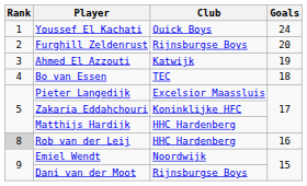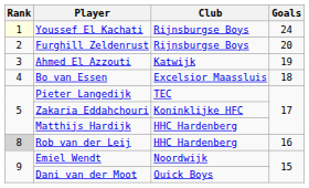Youssef El Kachati | Rank: no background -> lightyellow background
Youssef El Kachati | Club: Quick Boys -> Rijnsburgse Boys
Bo van Essen | Club: TEC -> Excelsior Maassluis
Pieter Langedijk | Club: Excelsior Maassluis -> TEC
Dani van der Moot | Club: Rijnsburgse Boys -> Quick Boys
